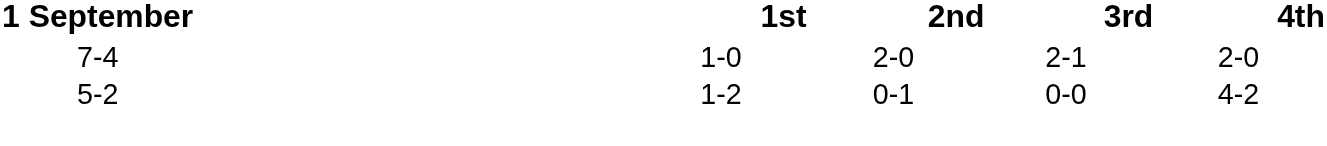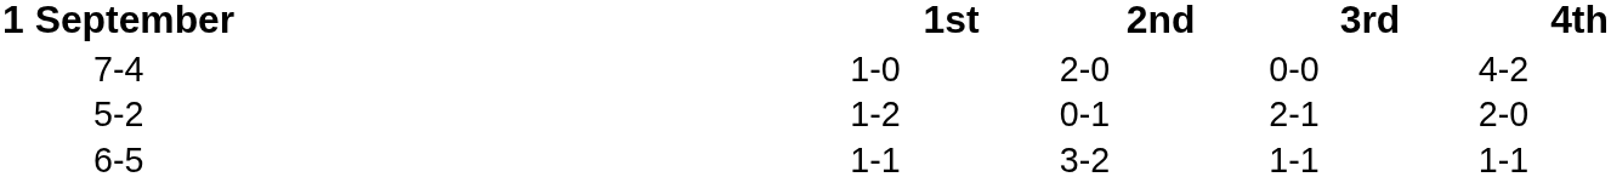7-4 | 3rd: 2-1 -> 0-0
7-4 | 4th: 2-0 -> 4-2
5-2 | 3rd: 0-0 -> 2-1
5-2 | 4th: 4-2 -> 2-0
+ row: 6-5 | 1-1 | 3-2 | 1-1 | 1-1
